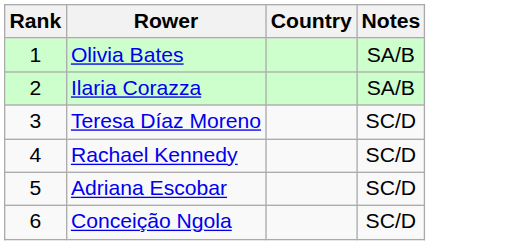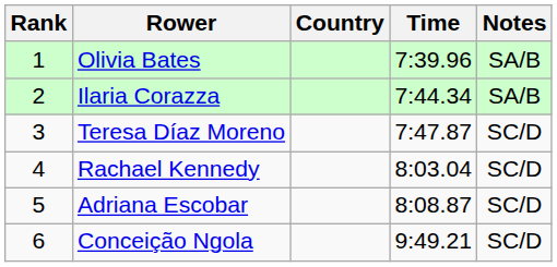+ column: Time | 7:39.96 | 7:44.34 | 7:47.87 | 8:03.04 | 8:08.87 | 9:49.21
